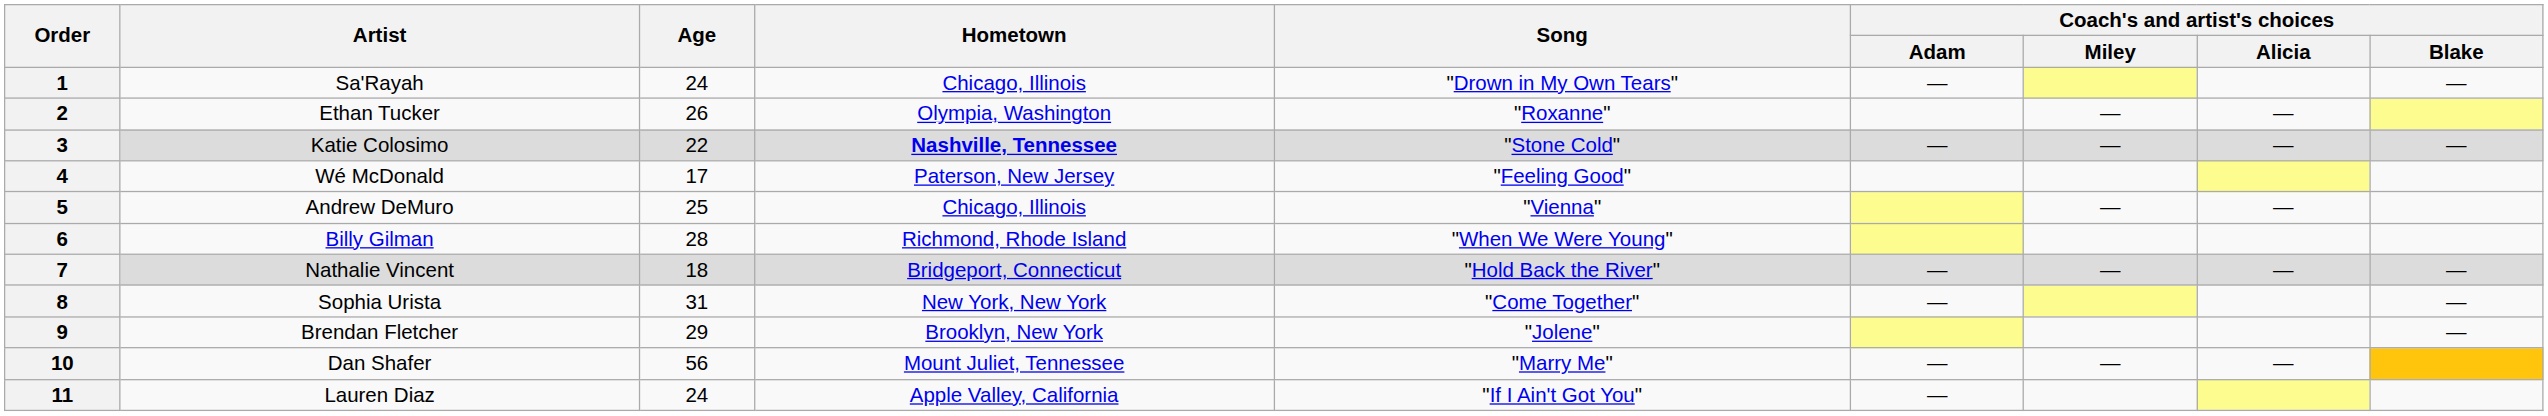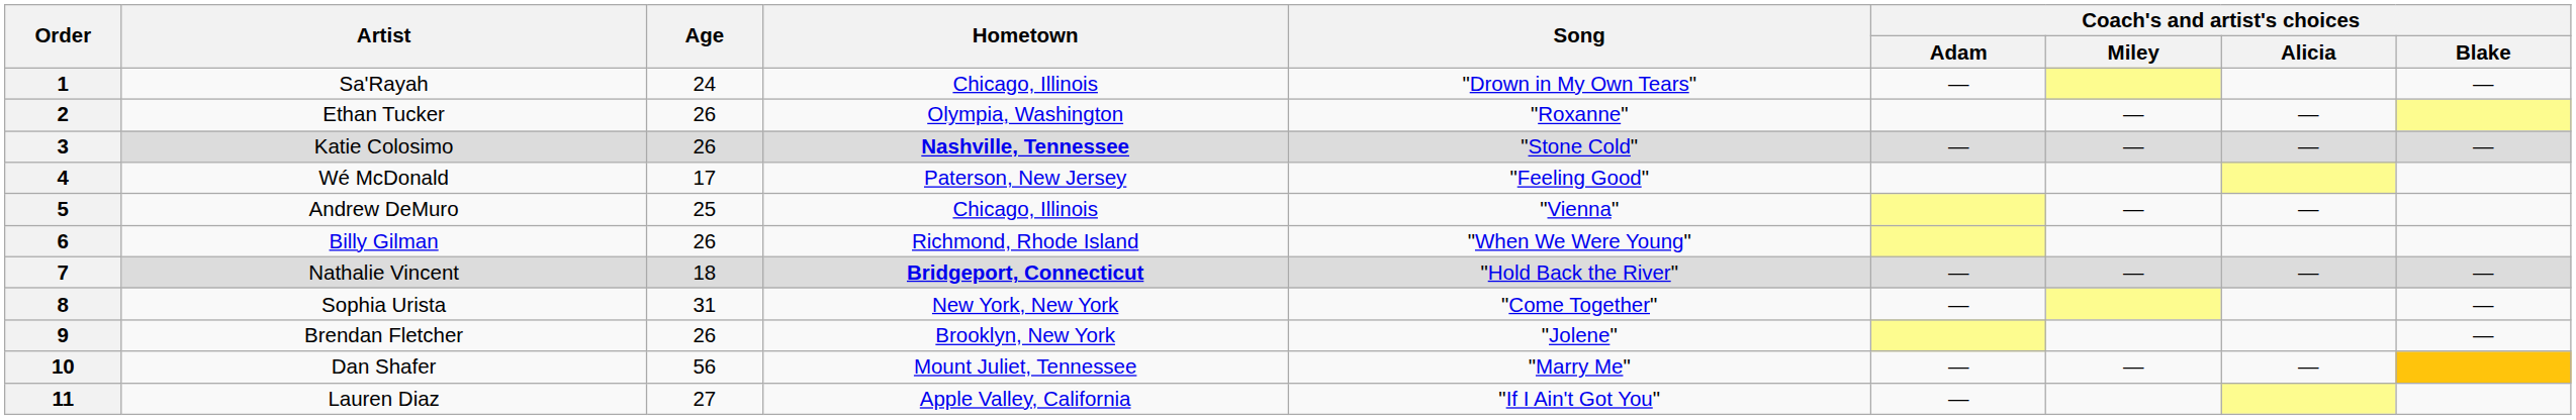3 | Age: 22 -> 26
6 | Age: 28 -> 26
7 | Hometown: normal -> bold
9 | Age: 29 -> 26
11 | Age: 24 -> 27
